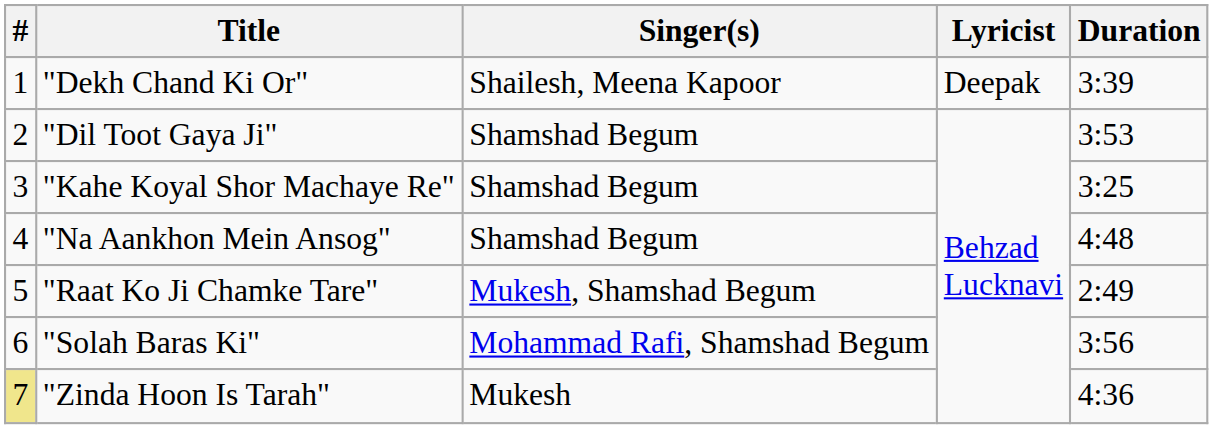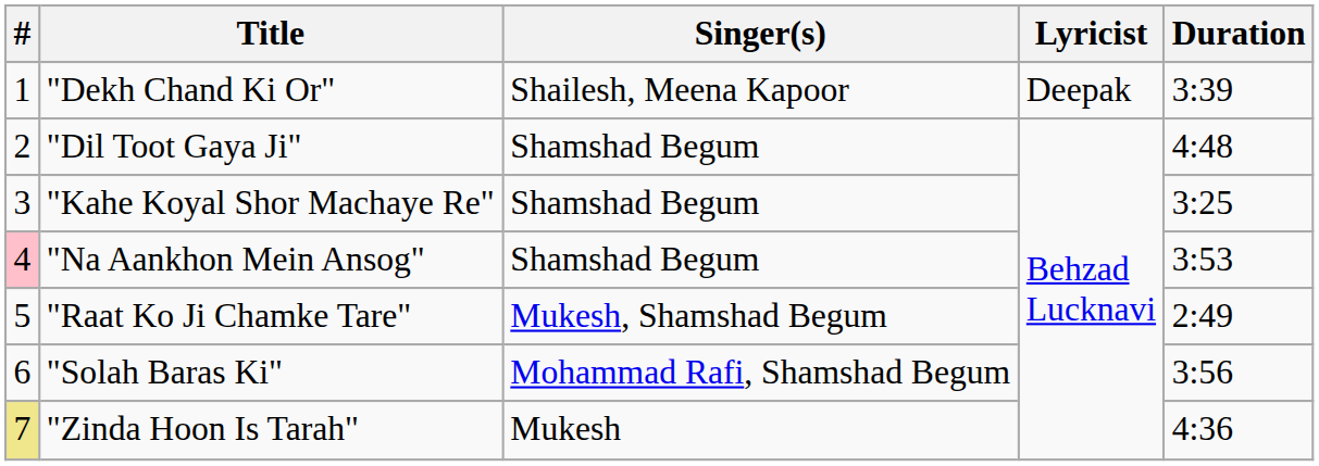"Dil Toot Gaya Ji" | Duration: 3:53 -> 4:48
"Na Aankhon Mein Ansog" | #: no background -> pink background
"Na Aankhon Mein Ansog" | Duration: 4:48 -> 3:53
